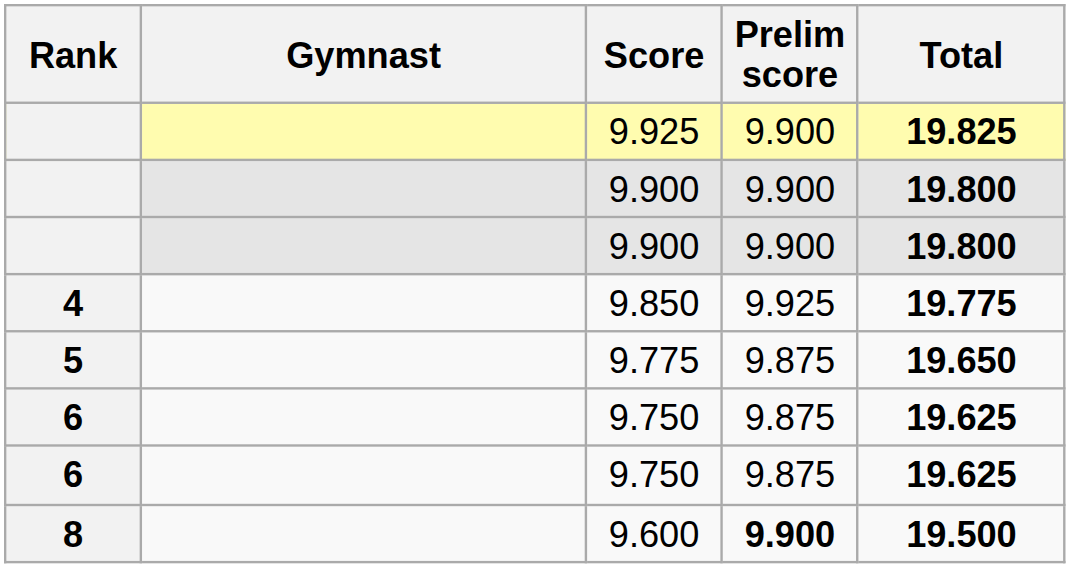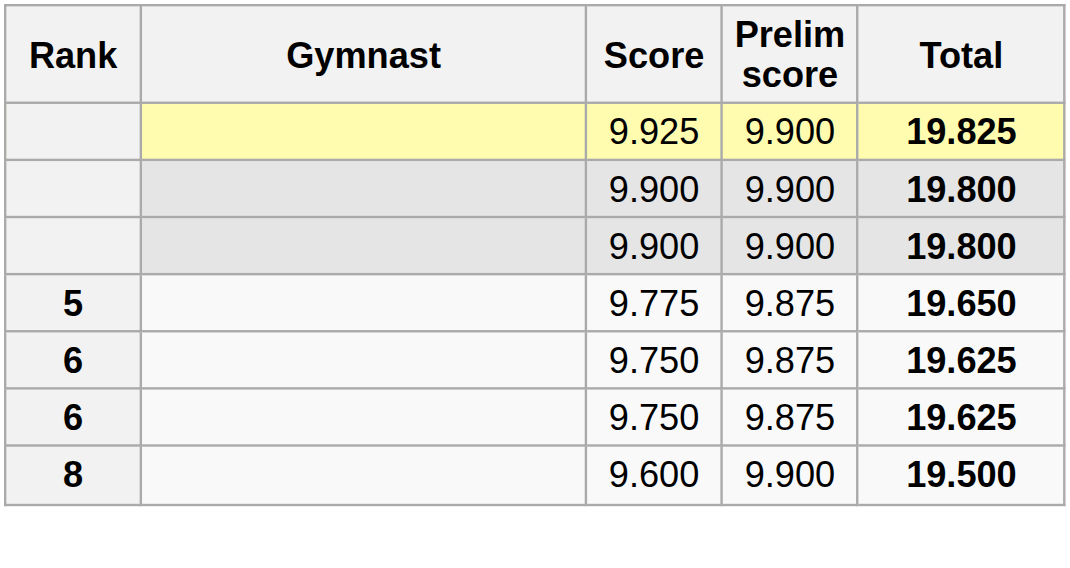- row: 4 | 9.850 | 9.925 | 19.775
9.600 | Prelim score: bold -> normal
